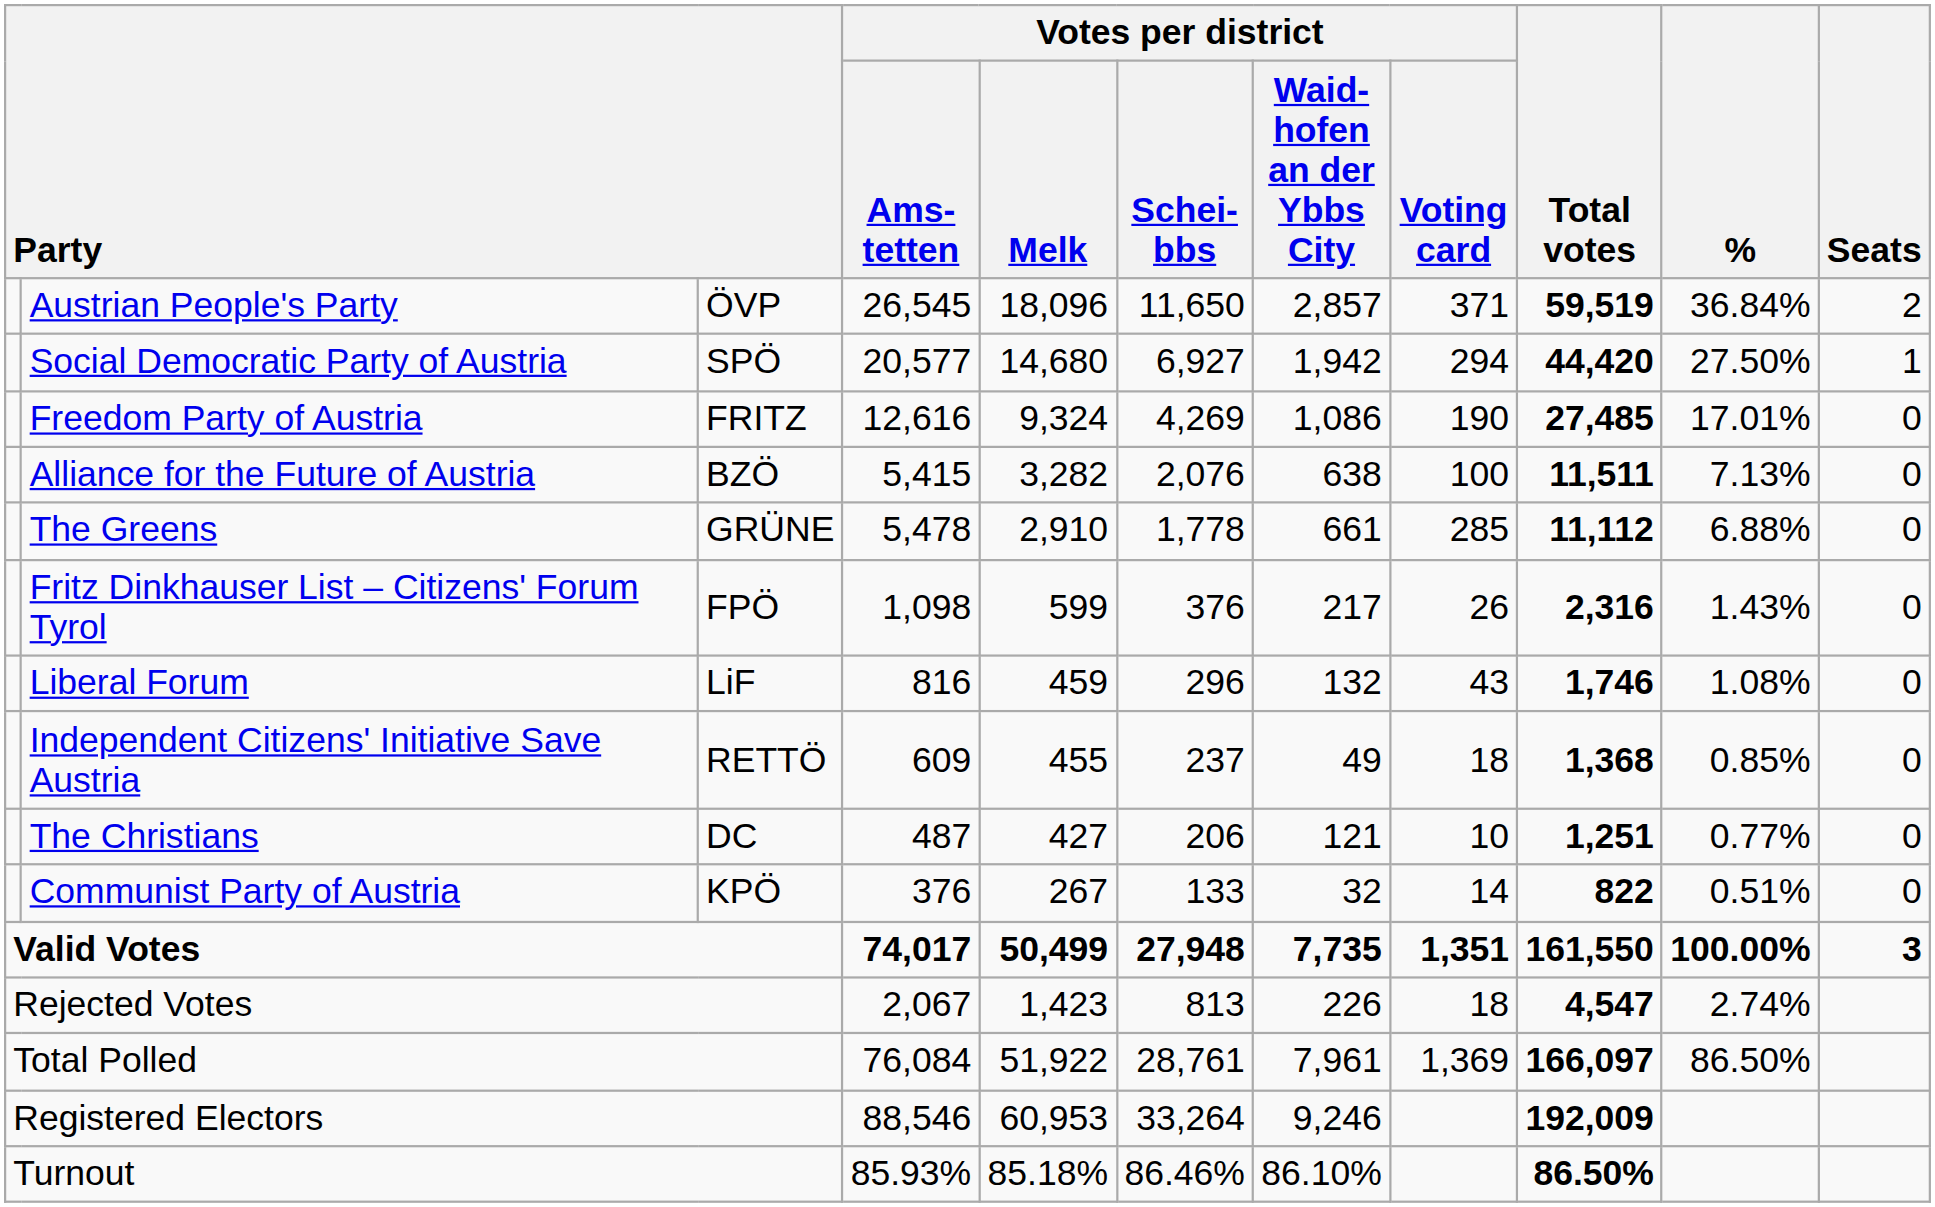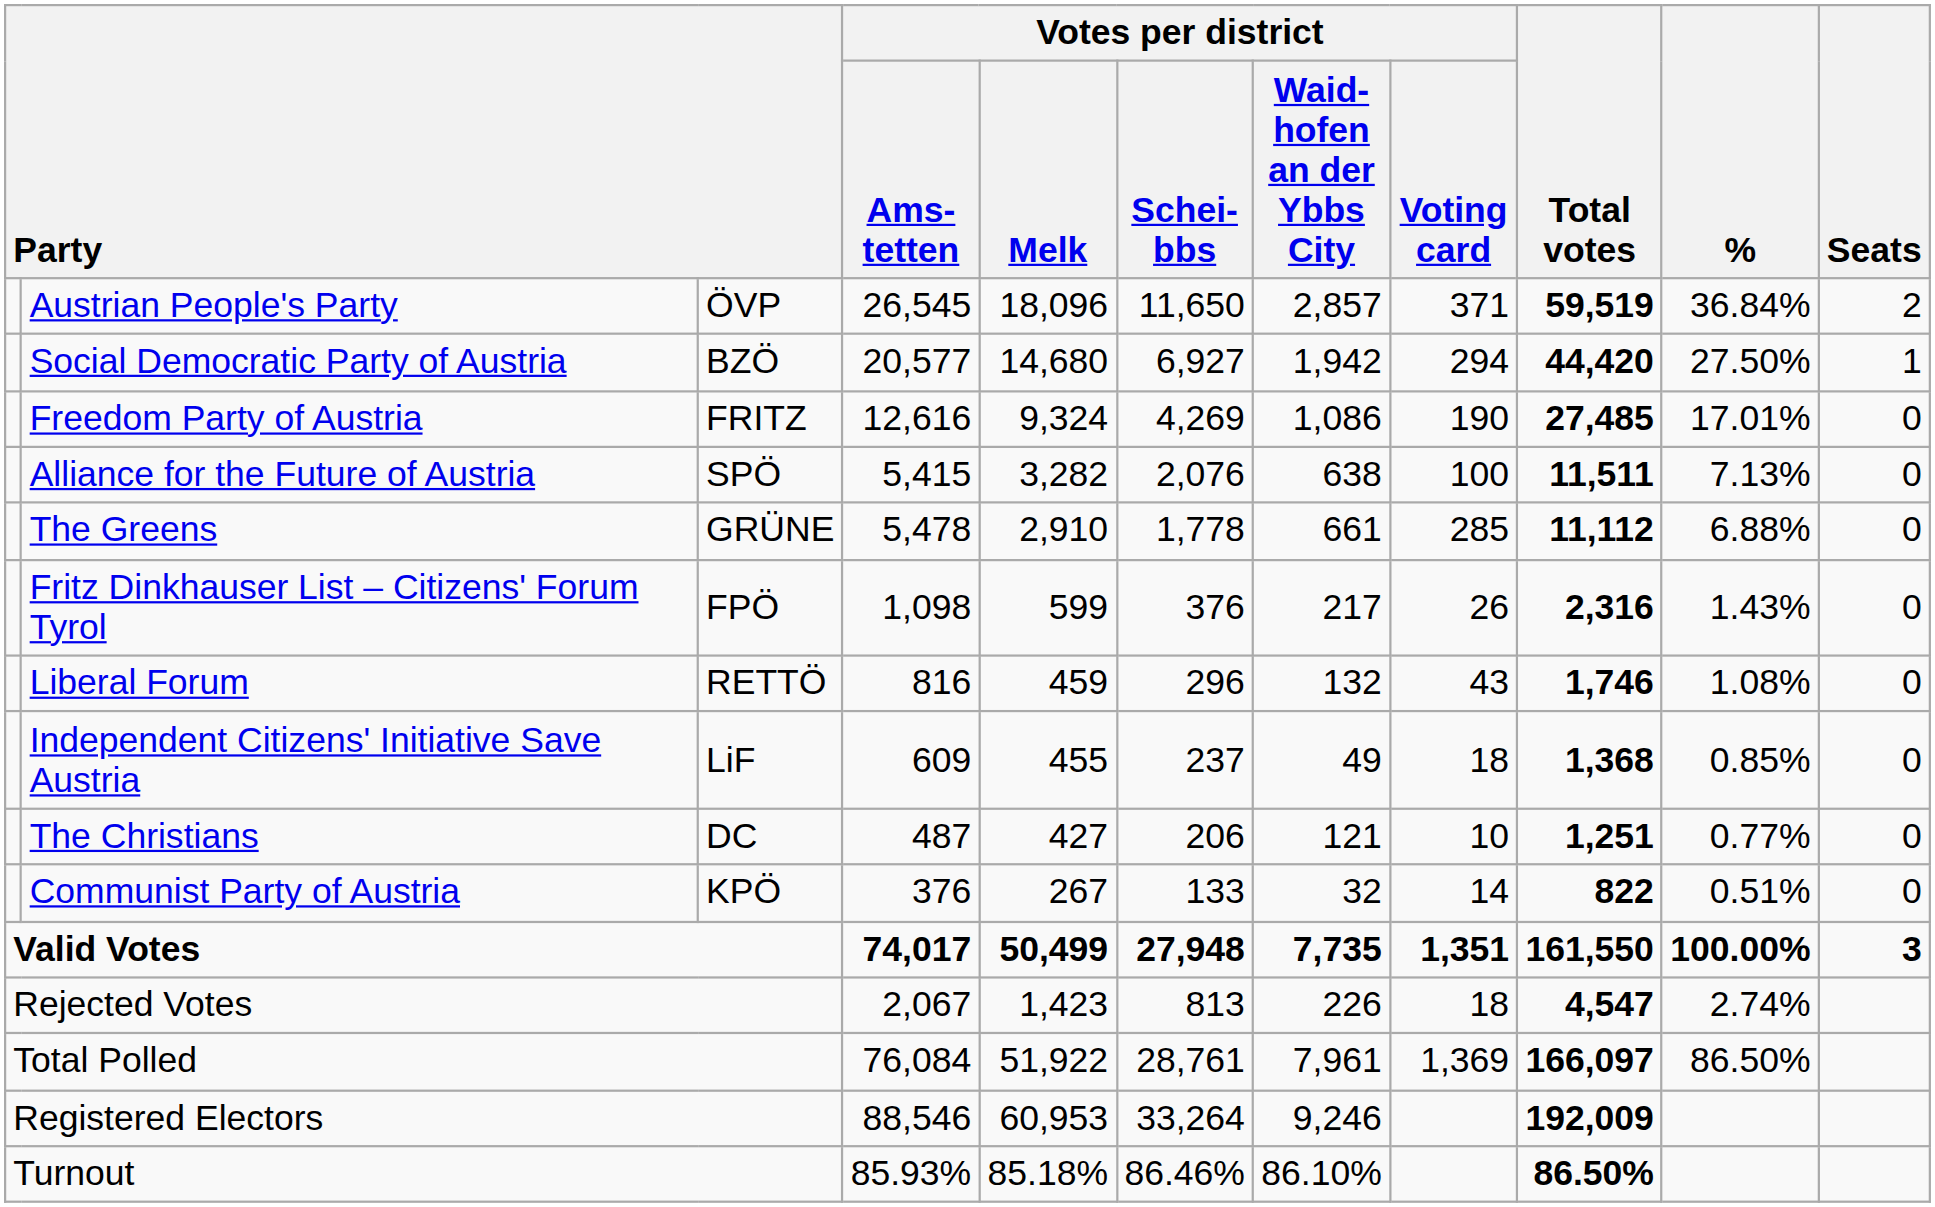Social Democratic Party of Austria | column 3: SPÖ -> BZÖ
Alliance for the Future of Austria | column 3: BZÖ -> SPÖ
Liberal Forum | column 3: LiF -> RETTÖ
Independent Citizens' Initiative Save Austria | column 3: RETTÖ -> LiF
